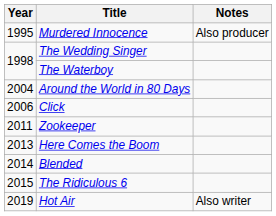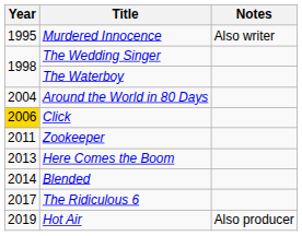Murdered Innocence | Notes: Also producer -> Also writer
Click | Year: no background -> gold background
The Ridiculous 6 | Year: 2015 -> 2017
Hot Air | Notes: Also writer -> Also producer
